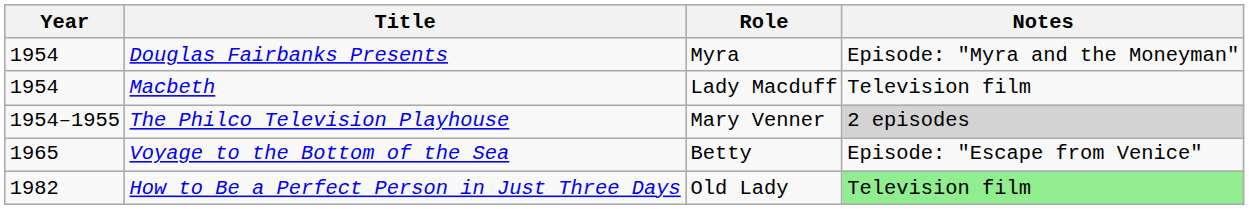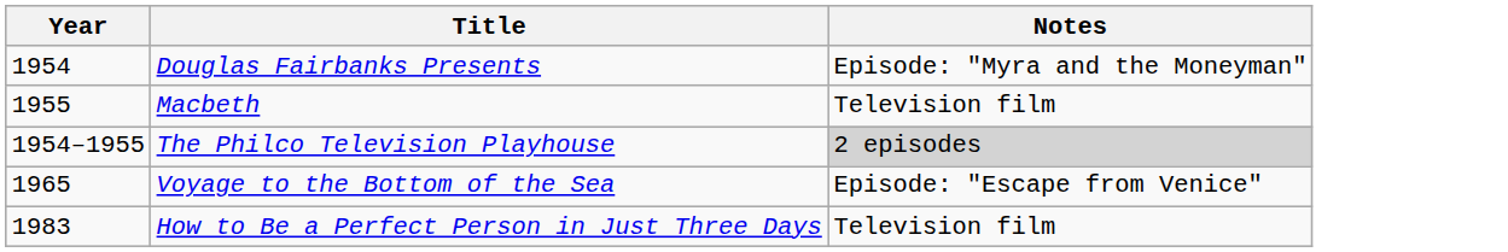- column: Role | Myra | Lady Macduff | Mary Venner | Betty | Old Lady
Macbeth | Year: 1954 -> 1955
How to Be a Perfect Person in Just Three Days | Year: 1982 -> 1983
How to Be a Perfect Person in Just Three Days | Notes: lightgreen background -> no background
